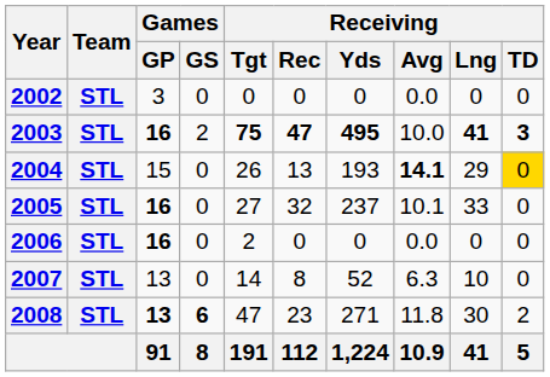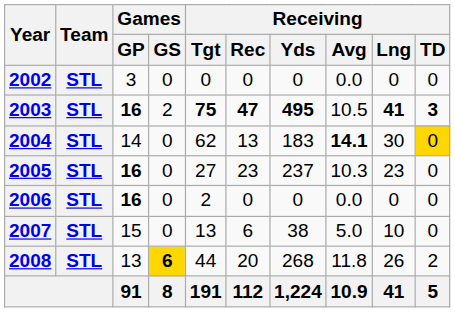2003 | Receiving / Avg: 10.0 -> 10.5
2004 | Games / GP: 15 -> 14
2004 | Receiving / Tgt: 26 -> 62
2004 | Receiving / Yds: 193 -> 183
2004 | Receiving / Lng: 29 -> 30
2005 | Receiving / Rec: 32 -> 23
2005 | Receiving / Avg: 10.1 -> 10.3
2005 | Receiving / Lng: 33 -> 23
2007 | Games / GP: 13 -> 15
2007 | Receiving / Tgt: 14 -> 13
2007 | Receiving / Rec: 8 -> 6
2007 | Receiving / Yds: 52 -> 38
2007 | Receiving / Avg: 6.3 -> 5.0
2008 | Games / GP: bold -> normal
2008 | Games / GS: no background -> gold background
2008 | Receiving / Tgt: 47 -> 44
2008 | Receiving / Rec: 23 -> 20
2008 | Receiving / Yds: 271 -> 268
2008 | Receiving / Lng: 30 -> 26
